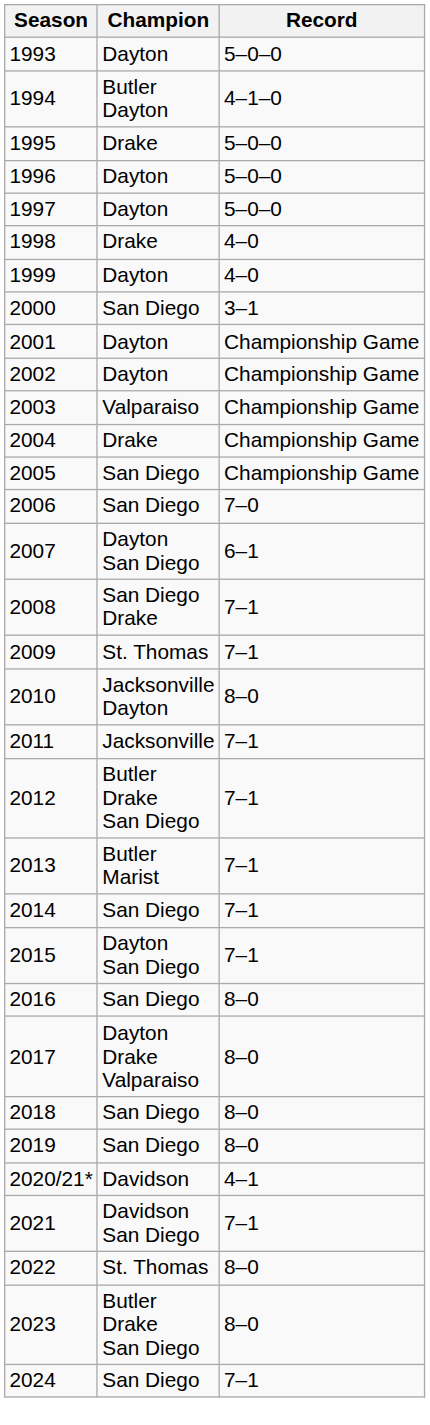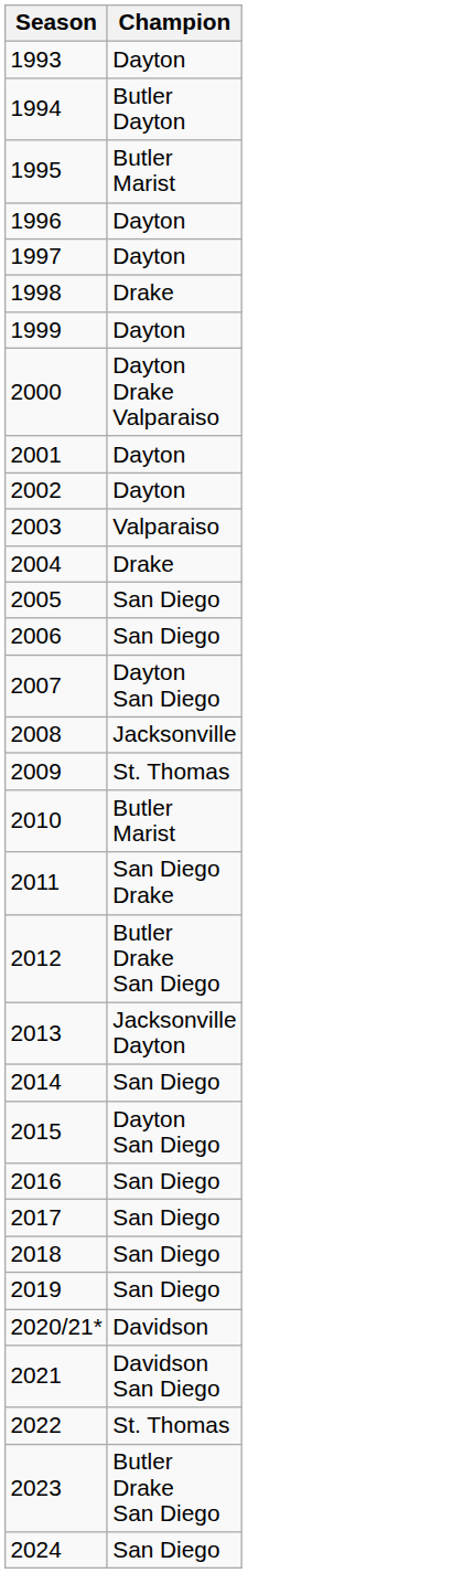- column: Record | 5–0–0 | 4–1–0 | 5–0–0 | 5–0–0 | 5–0–0 | 4–0 | 4–0 | 3–1 | Championship Game | Championship Game | Championship Game | Championship Game | Championship Game | 7–0 | 6–1 | 7–1 | 7–1 | 8–0 | 7–1 | 7–1 | 7–1 | 7–1 | 7–1 | 8–0 | 8–0 | 8–0 | 8–0 | 4–1 | 7–1 | 8–0 | 8–0 | 7–1
1995 | Champion: Drake -> Butler Marist
2000 | Champion: San Diego -> Dayton Drake Valparaiso
2008 | Champion: San Diego Drake -> Jacksonville
2010 | Champion: Jacksonville Dayton -> Butler Marist
2011 | Champion: Jacksonville -> San Diego Drake
2013 | Champion: Butler Marist -> Jacksonville Dayton
2017 | Champion: Dayton Drake Valparaiso -> San Diego
